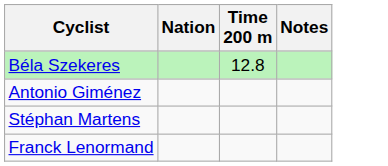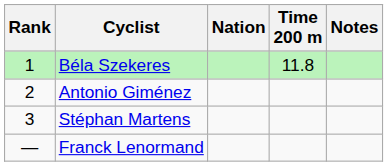+ column: Rank | 1 | 2 | 3 | —
Béla Szekeres | Time 200 m: 12.8 -> 11.8
